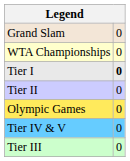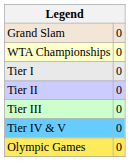Tier I | column 2: bold -> normal
rows swapped: Tier III <-> Olympic Games
